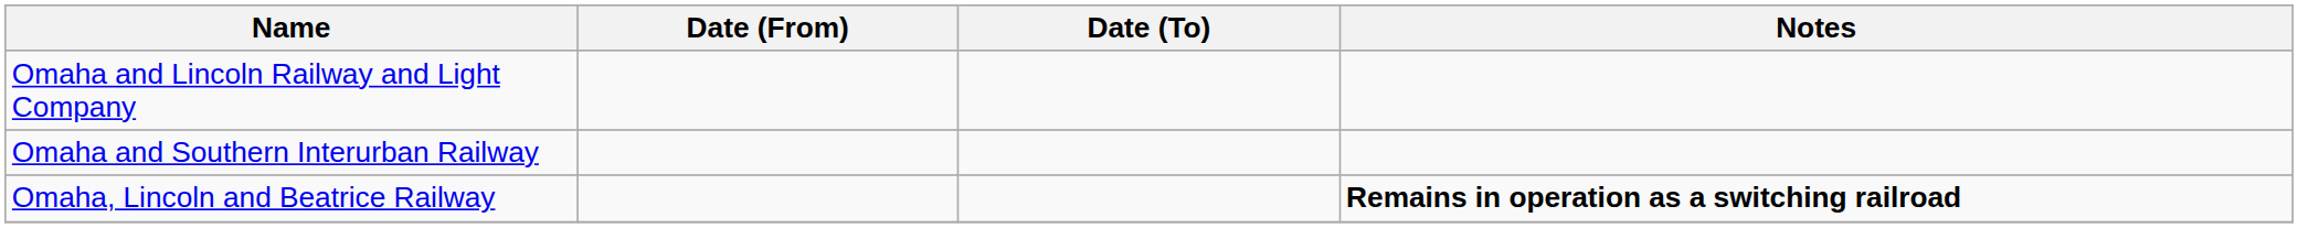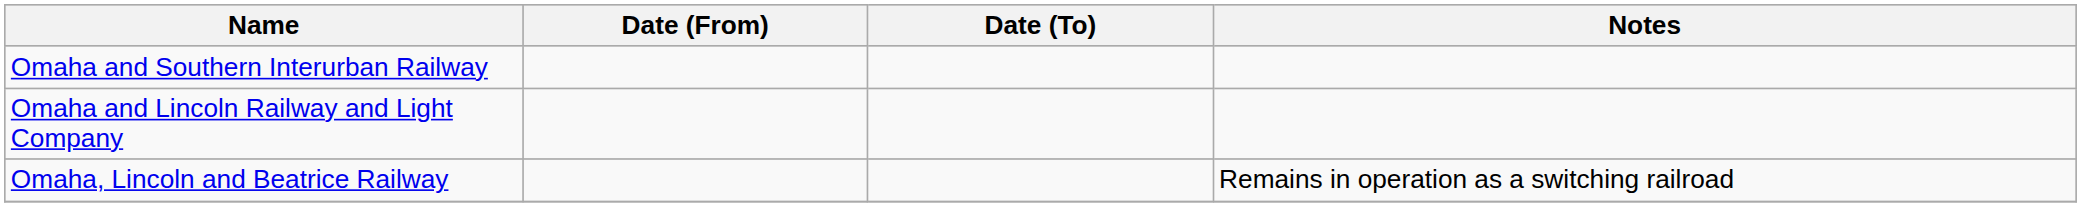rows swapped: Omaha and Lincoln Railway and Light Company <-> Omaha and Southern Interurban Railway
Omaha, Lincoln and Beatrice Railway | Notes: bold -> normal
